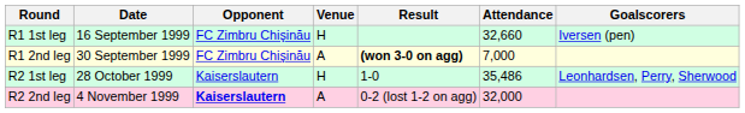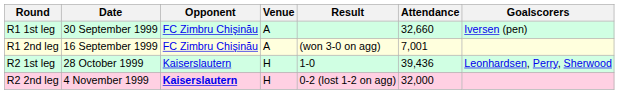R1 1st leg | Date: 16 September 1999 -> 30 September 1999
R1 1st leg | Venue: H -> A
R1 2nd leg | Date: 30 September 1999 -> 16 September 1999
R1 2nd leg | Result: bold -> normal
R1 2nd leg | Attendance: 7,000 -> 7,001
R2 1st leg | Attendance: 35,486 -> 39,436
R2 2nd leg | Venue: A -> H
